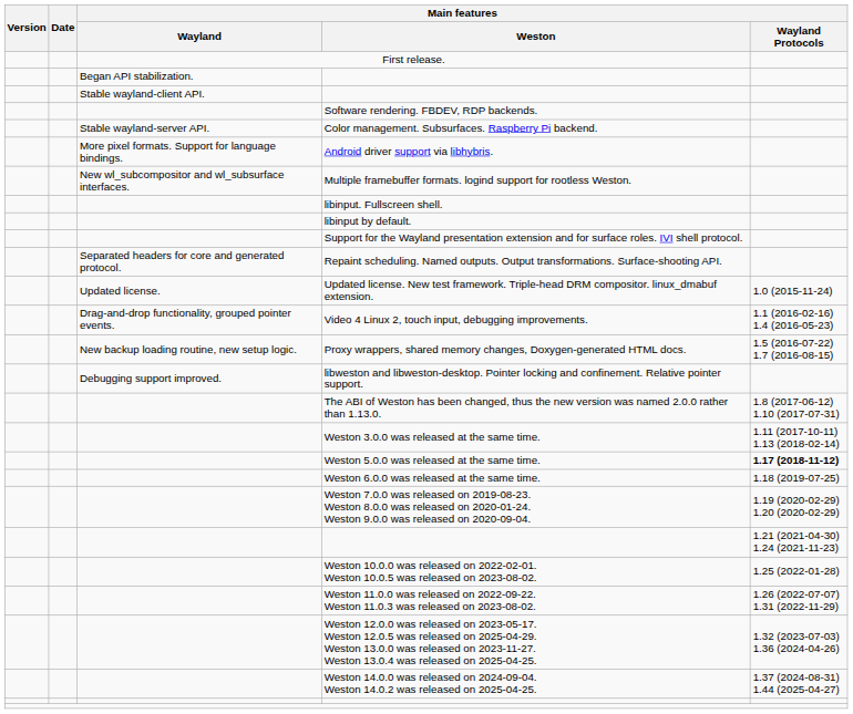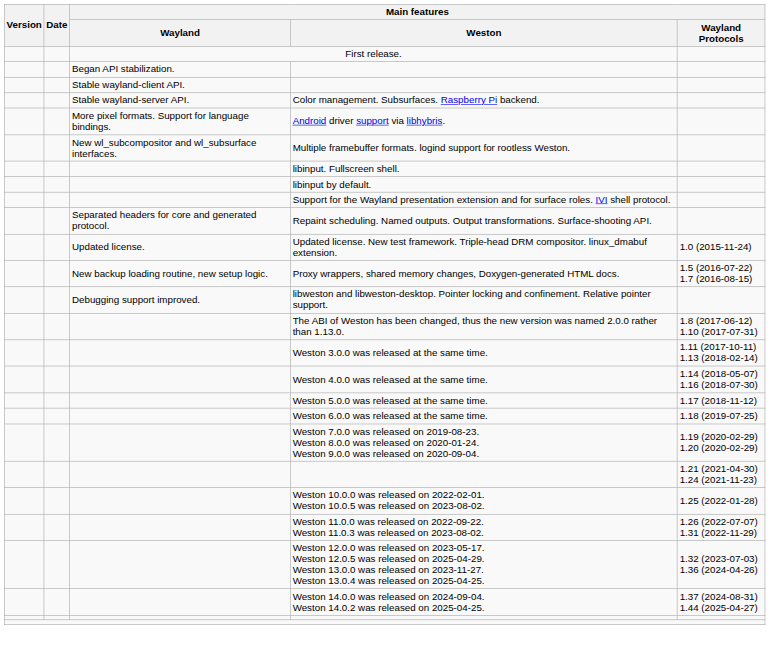- row: Software rendering. FBDEV, RDP backends.
- row: Drag-and-drop functionality, grouped pointer events. | Video 4 Linux 2, touch input, debugging improvements. | 1.1 (2016-02-16) 1.4 (2016-05-23)
+ row: Weston 4.0.0 was released at the same time. | 1.14 (2018-05-07) 1.16 (2018-07-30)
Weston 5.0.0 was released at the same time. | Main features / Wayland Protocols: bold -> normal
